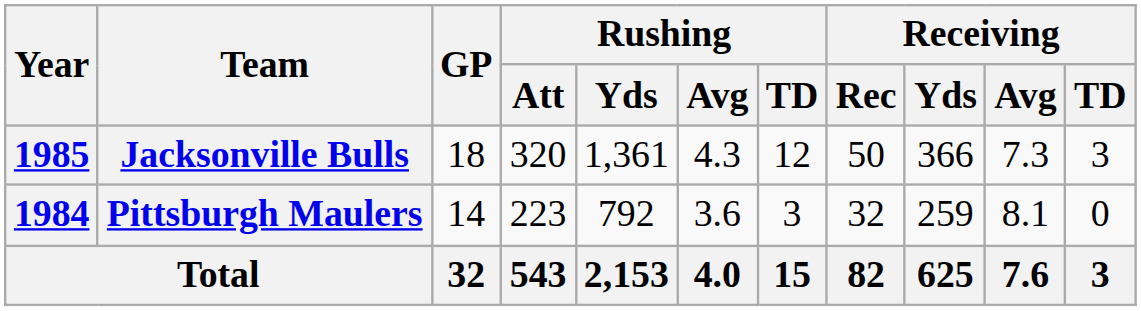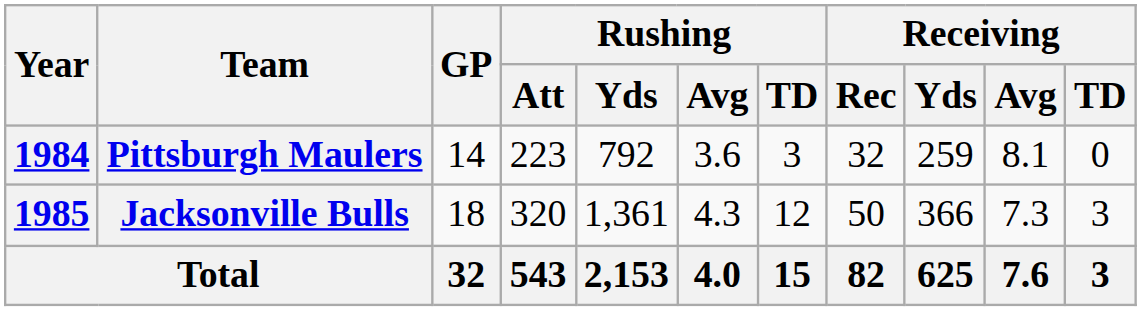rows swapped: Pittsburgh Maulers <-> Jacksonville Bulls
